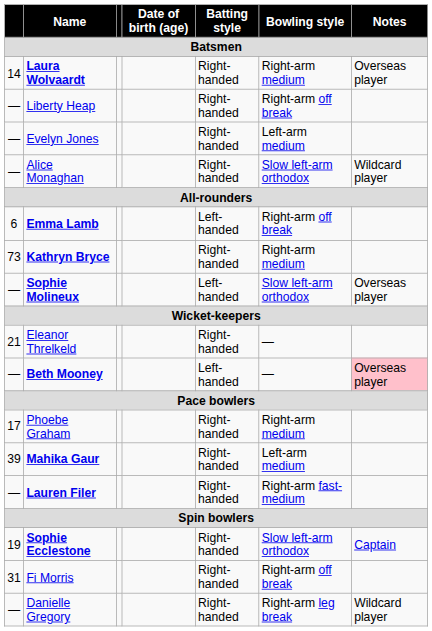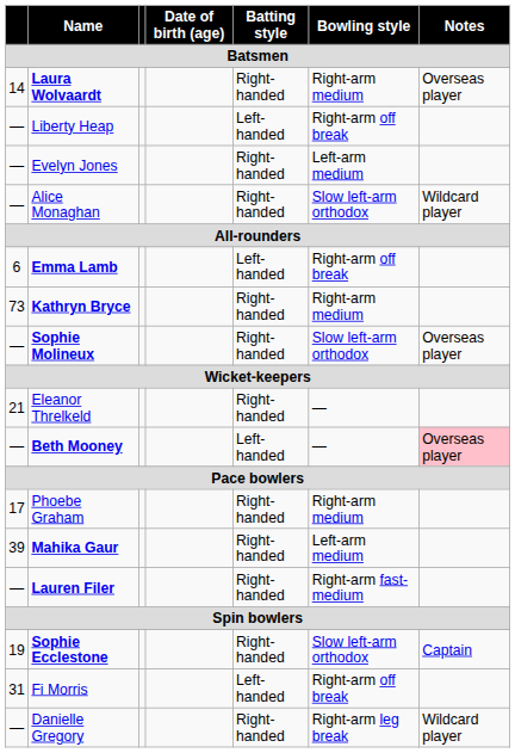Liberty Heap | Batting style: Right-handed -> Left-handed
Sophie Molineux | Batting style: Left-handed -> Right-handed
Fi Morris | Batting style: Right-handed -> Left-handed
